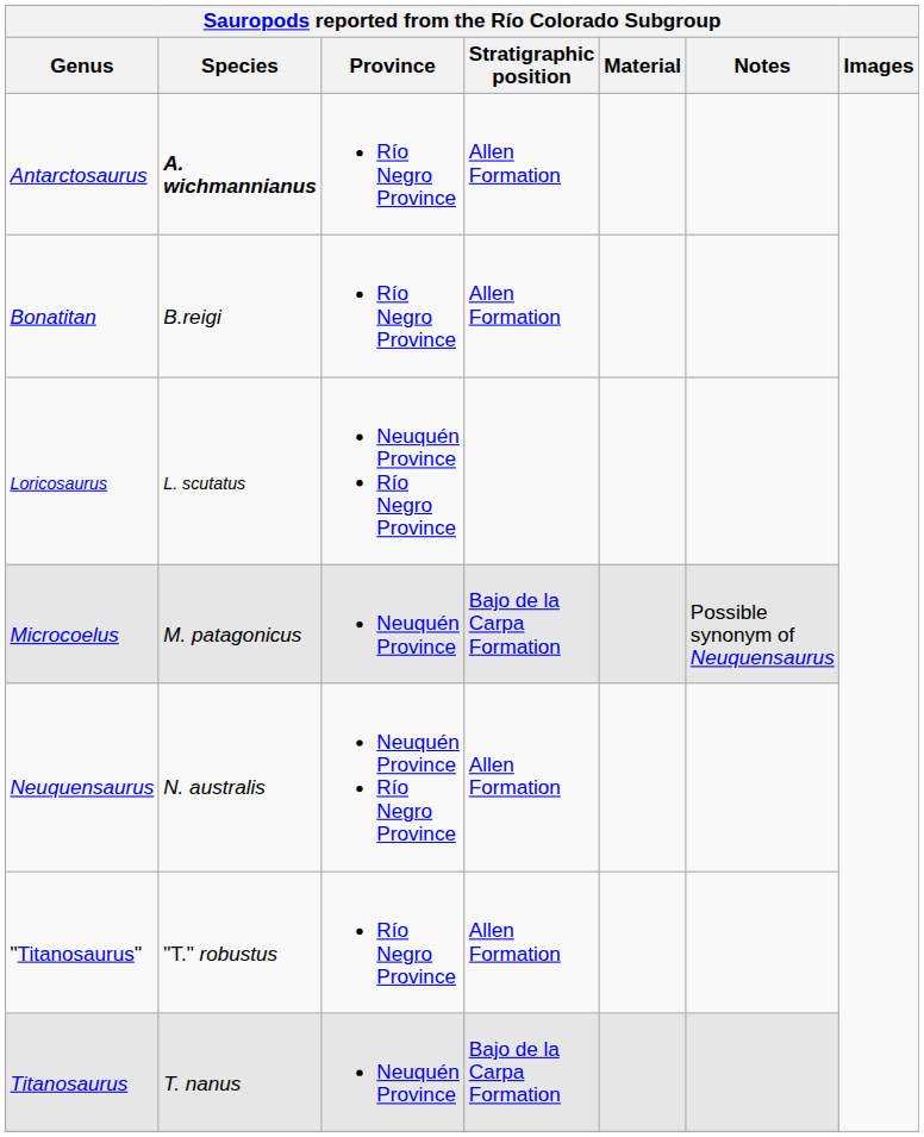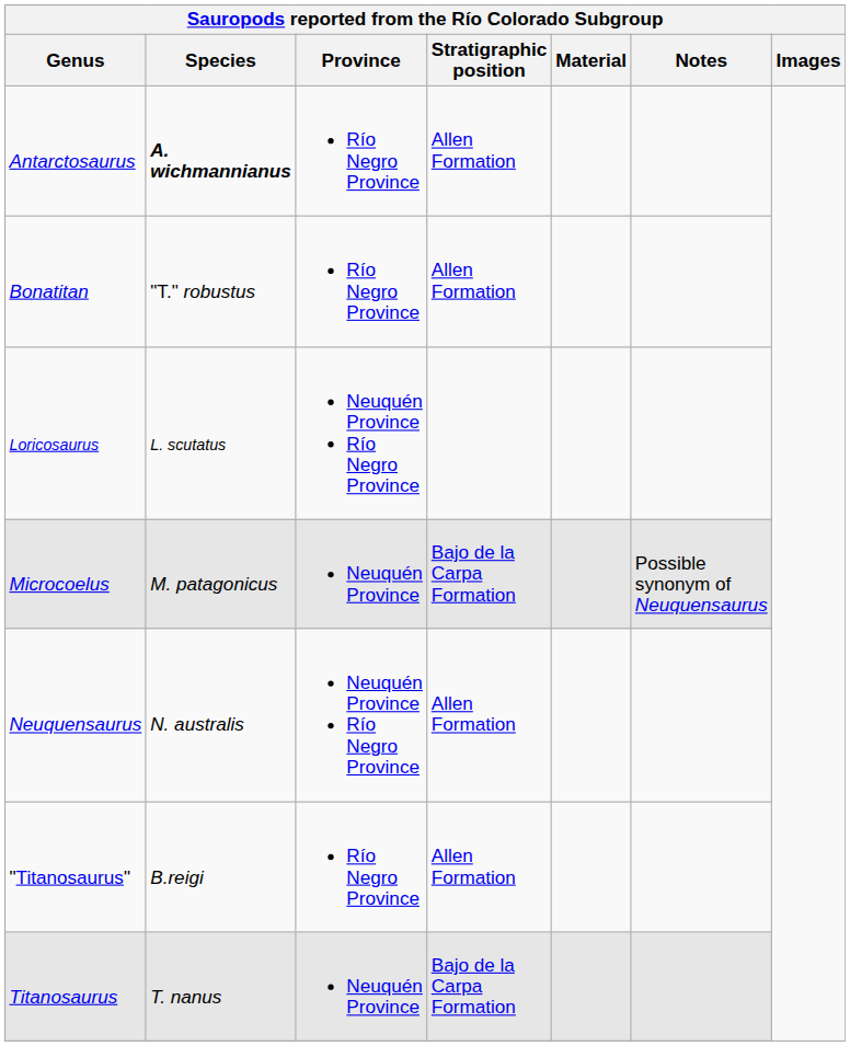Bonatitan | Species: B.reigi -> "T." robustus
"Titanosaurus" | Species: "T." robustus -> B.reigi
